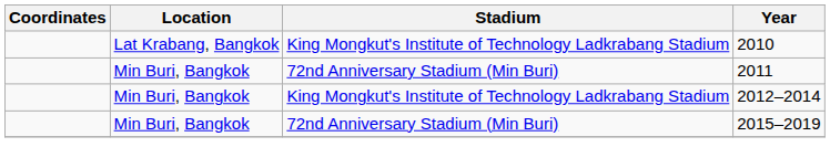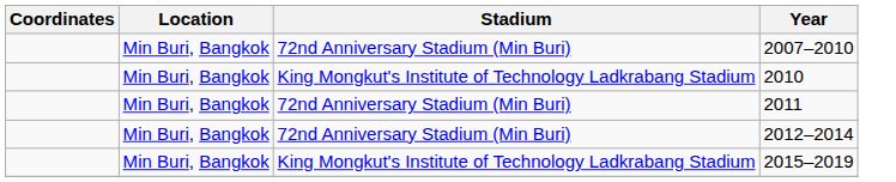+ row: Min Buri, Bangkok | 72nd Anniversary Stadium (Min Buri) | 2007–2010
2010 | Location: Lat Krabang, Bangkok -> Min Buri, Bangkok
2012–2014 | Stadium: King Mongkut's Institute of Technology Ladkrabang Stadium -> 72nd Anniversary Stadium (Min Buri)
2015–2019 | Stadium: 72nd Anniversary Stadium (Min Buri) -> King Mongkut's Institute of Technology Ladkrabang Stadium
